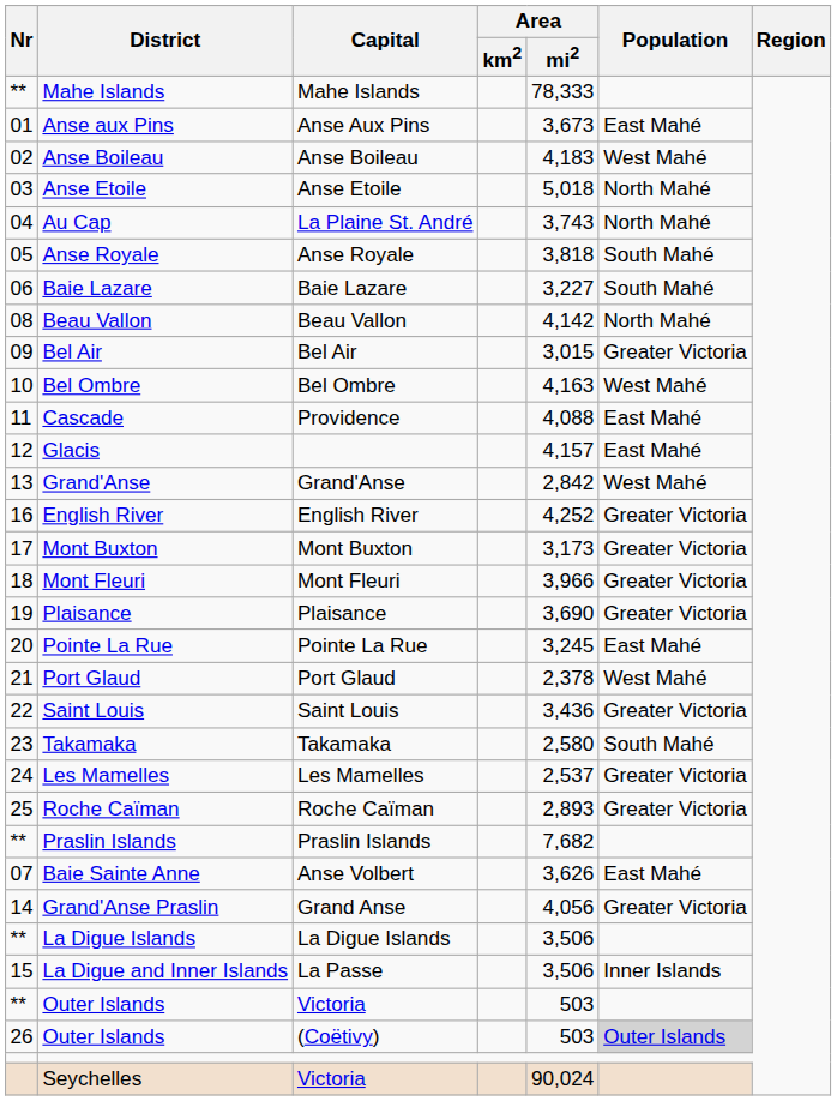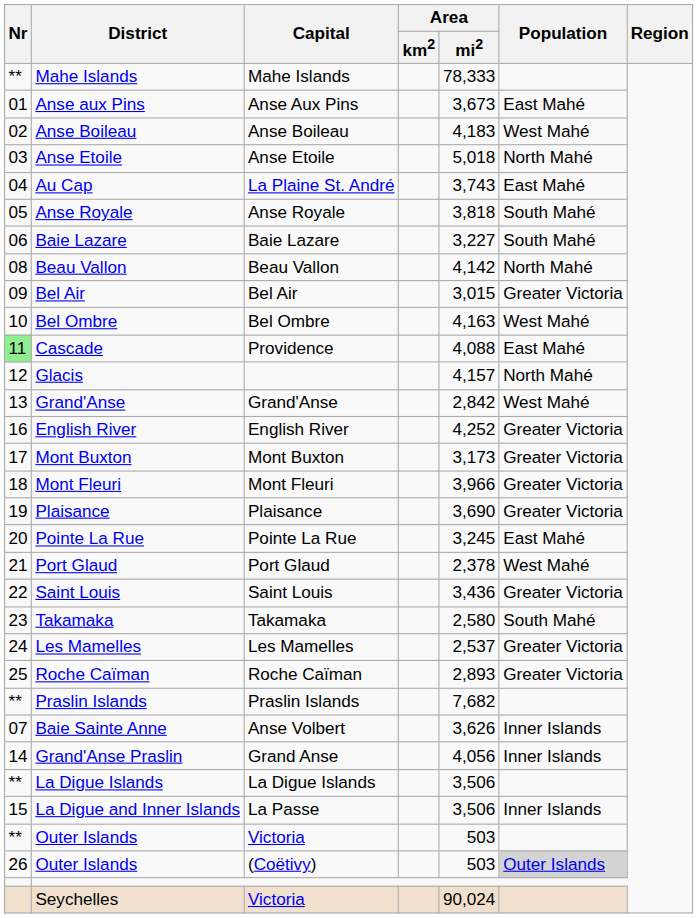Au Cap | Population: North Mahé -> East Mahé
Cascade | Nr: no background -> lightgreen background
Glacis | Population: East Mahé -> North Mahé
Baie Sainte Anne | Population: East Mahé -> Inner Islands
Grand'Anse Praslin | Population: Greater Victoria -> Inner Islands
